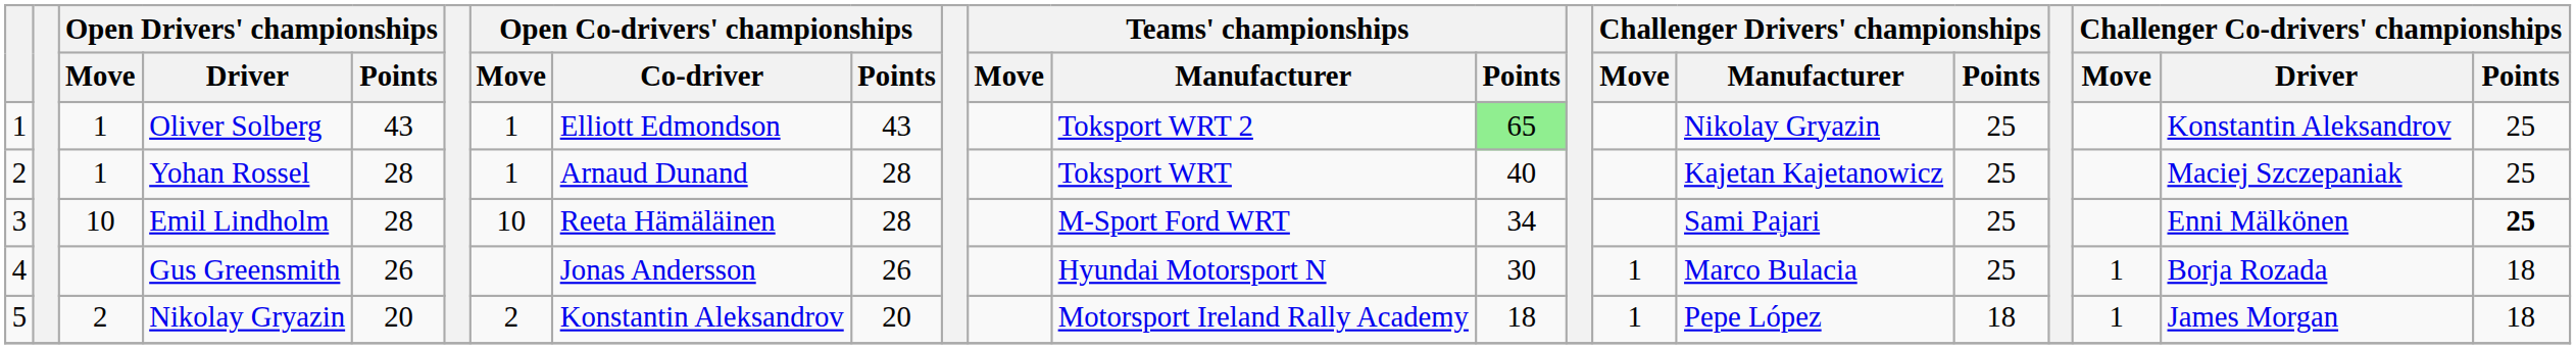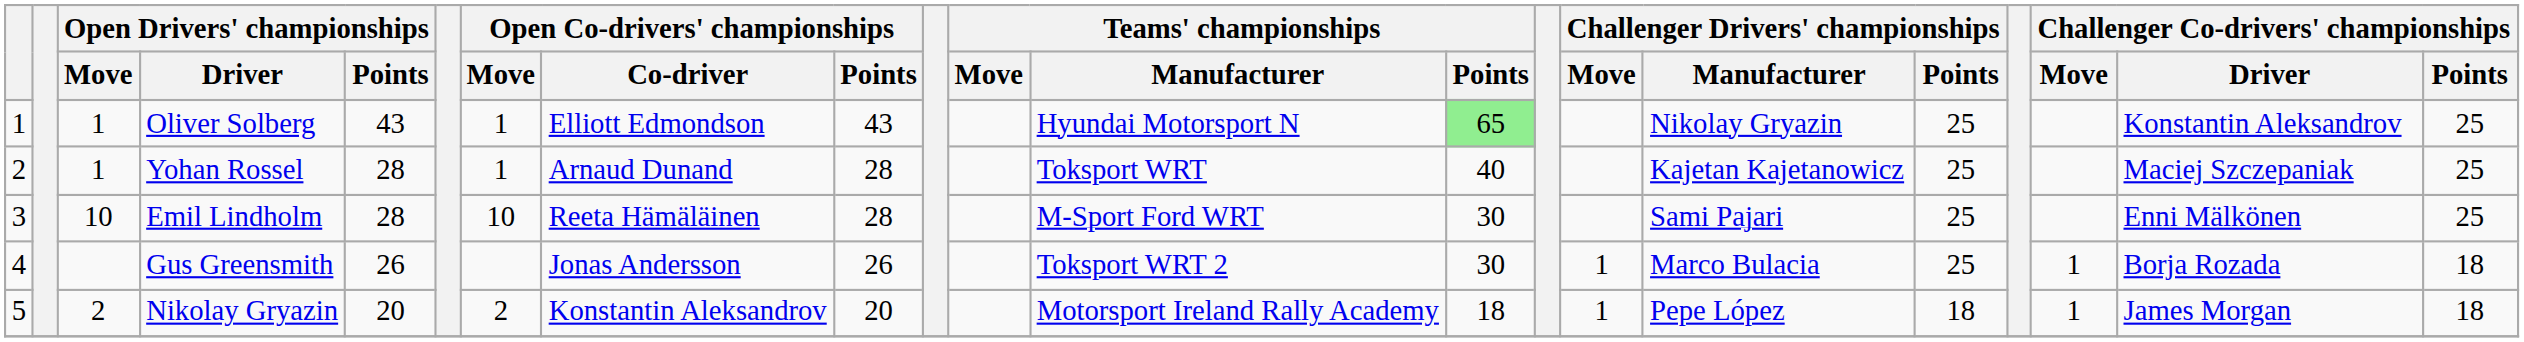Oliver Solberg | Teams' championships / Manufacturer: Toksport WRT 2 -> Hyundai Motorsport N
Emil Lindholm | Teams' championships / Points: 34 -> 30
Emil Lindholm | Challenger Co-drivers' championships / Points: bold -> normal
Gus Greensmith | Teams' championships / Manufacturer: Hyundai Motorsport N -> Toksport WRT 2
